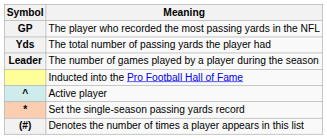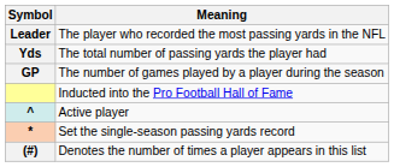The player who recorded the most passing yards in the NFL | Symbol: GP -> Leader
The number of games played by a player during the season | Symbol: Leader -> GP
